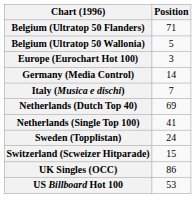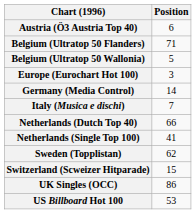+ row: Austria (Ö3 Austria Top 40) | 6
Netherlands (Dutch Top 40) | Position: 69 -> 66
Sweden (Topplistan) | Position: 24 -> 62
